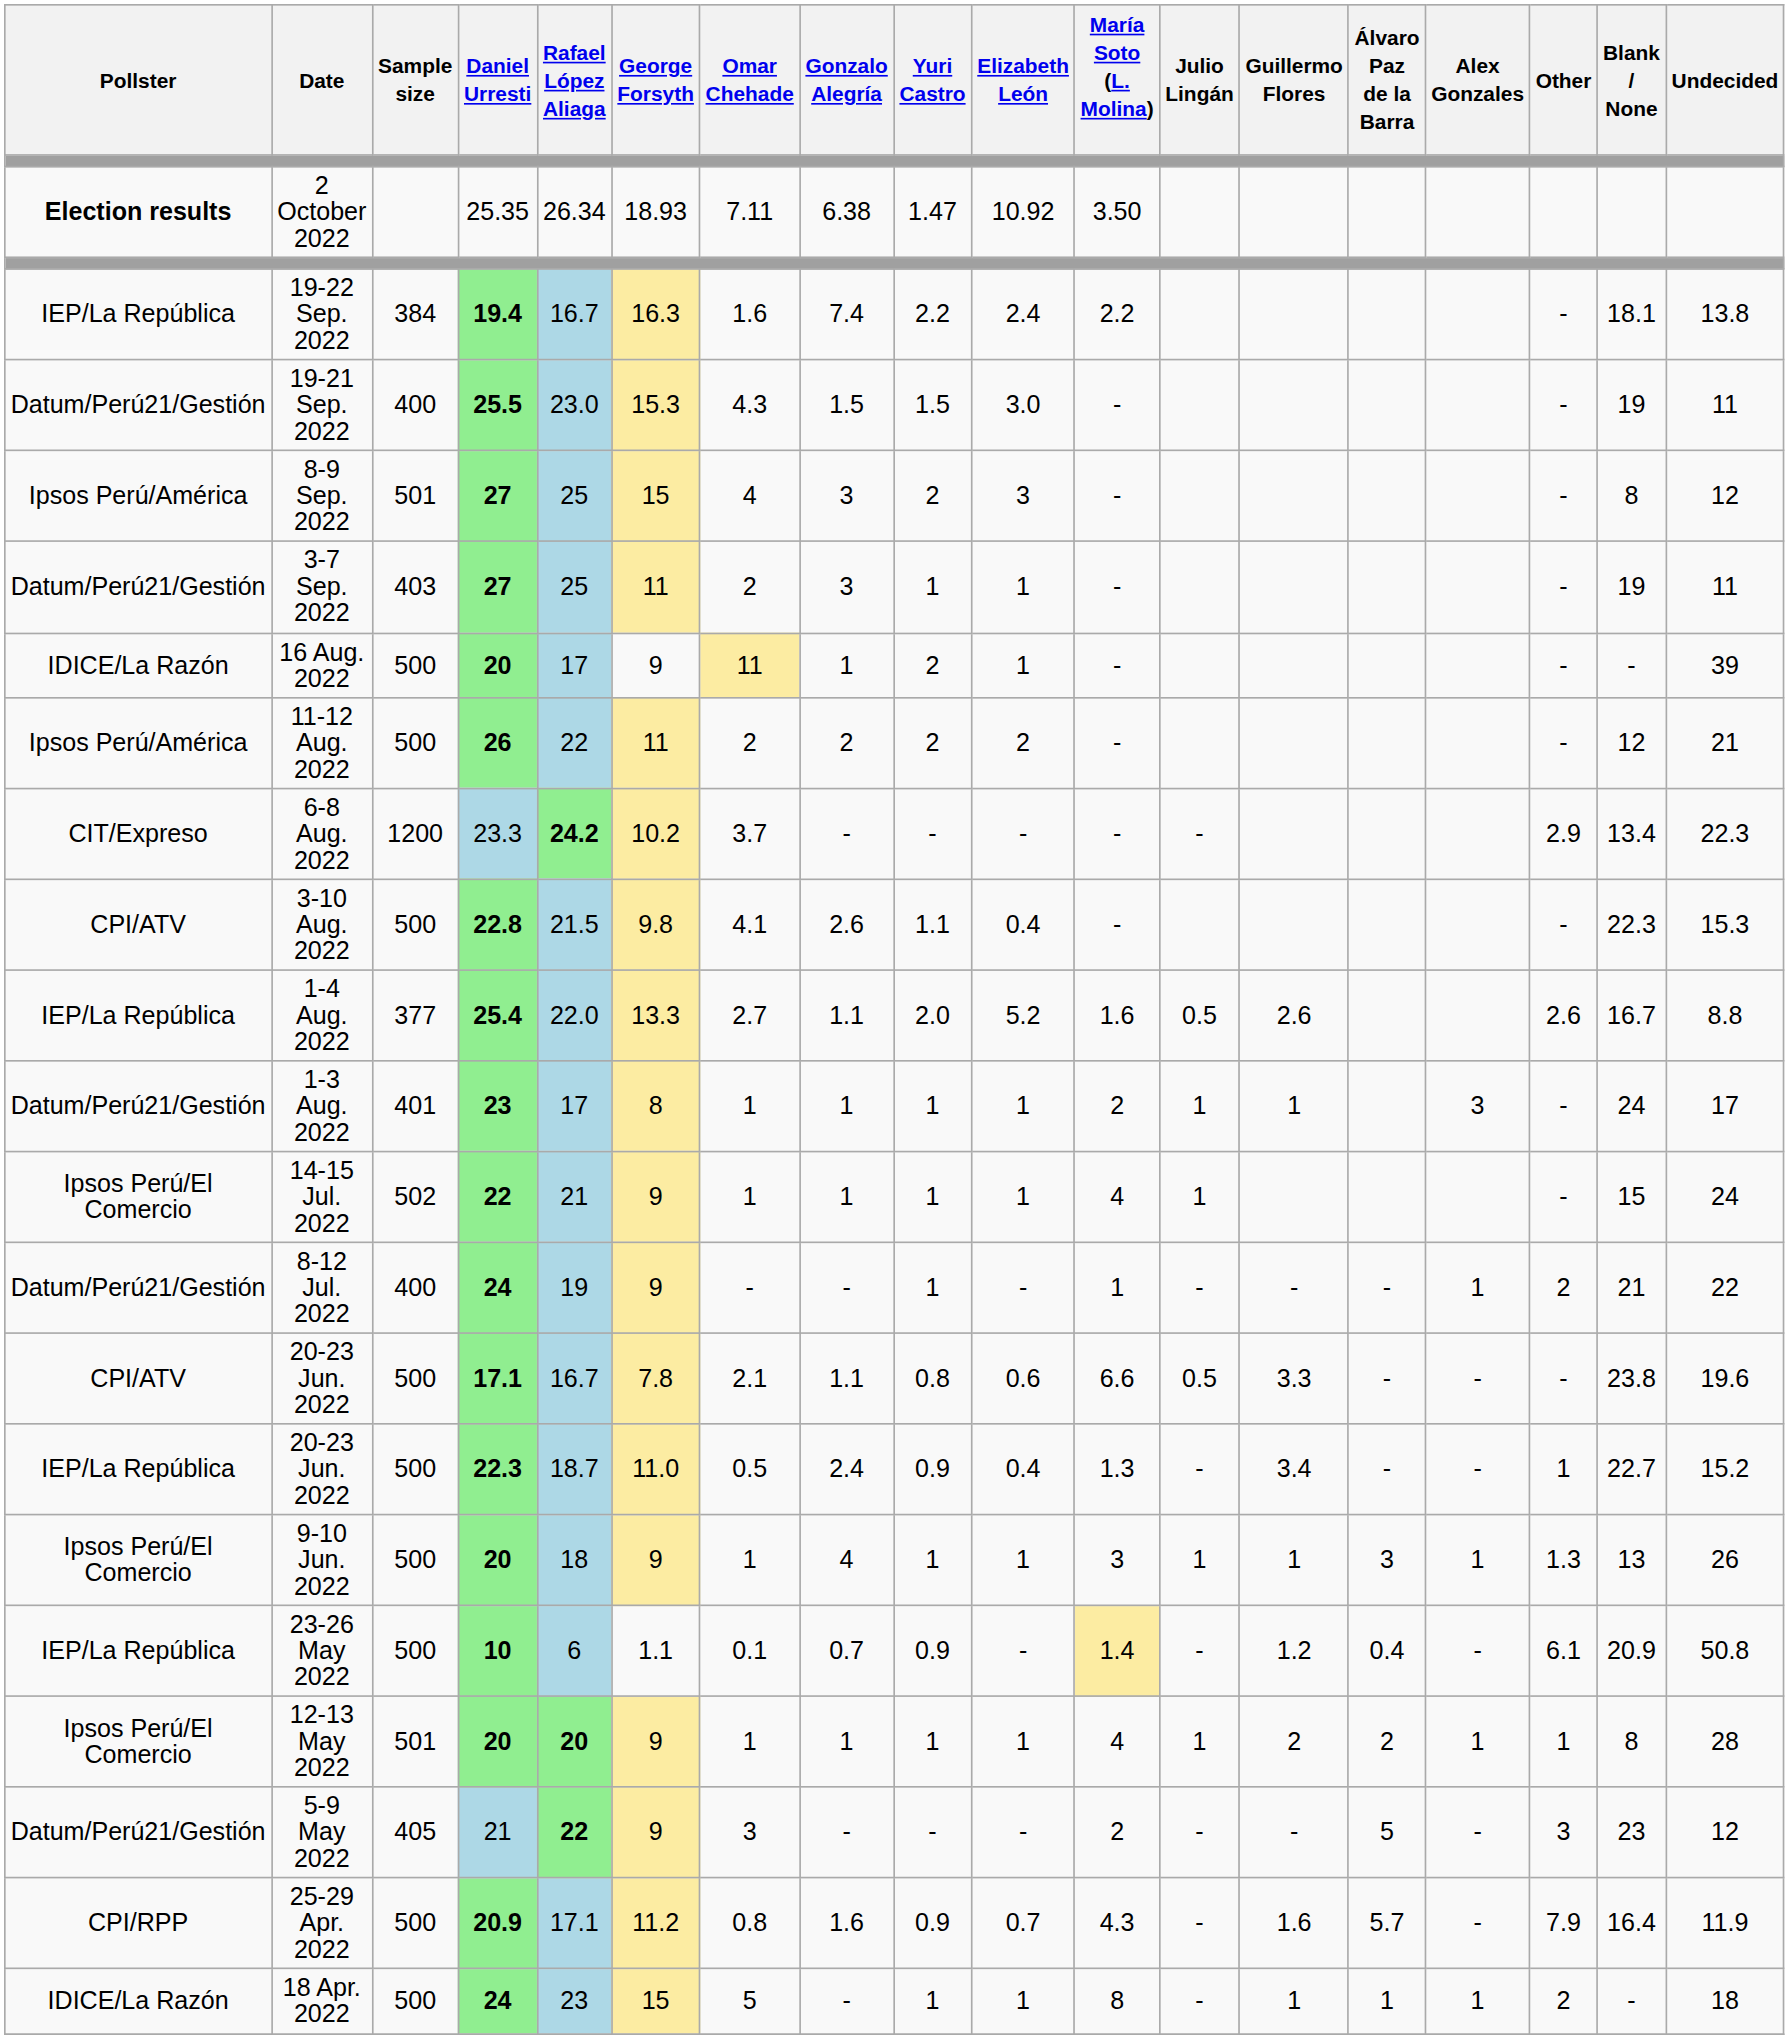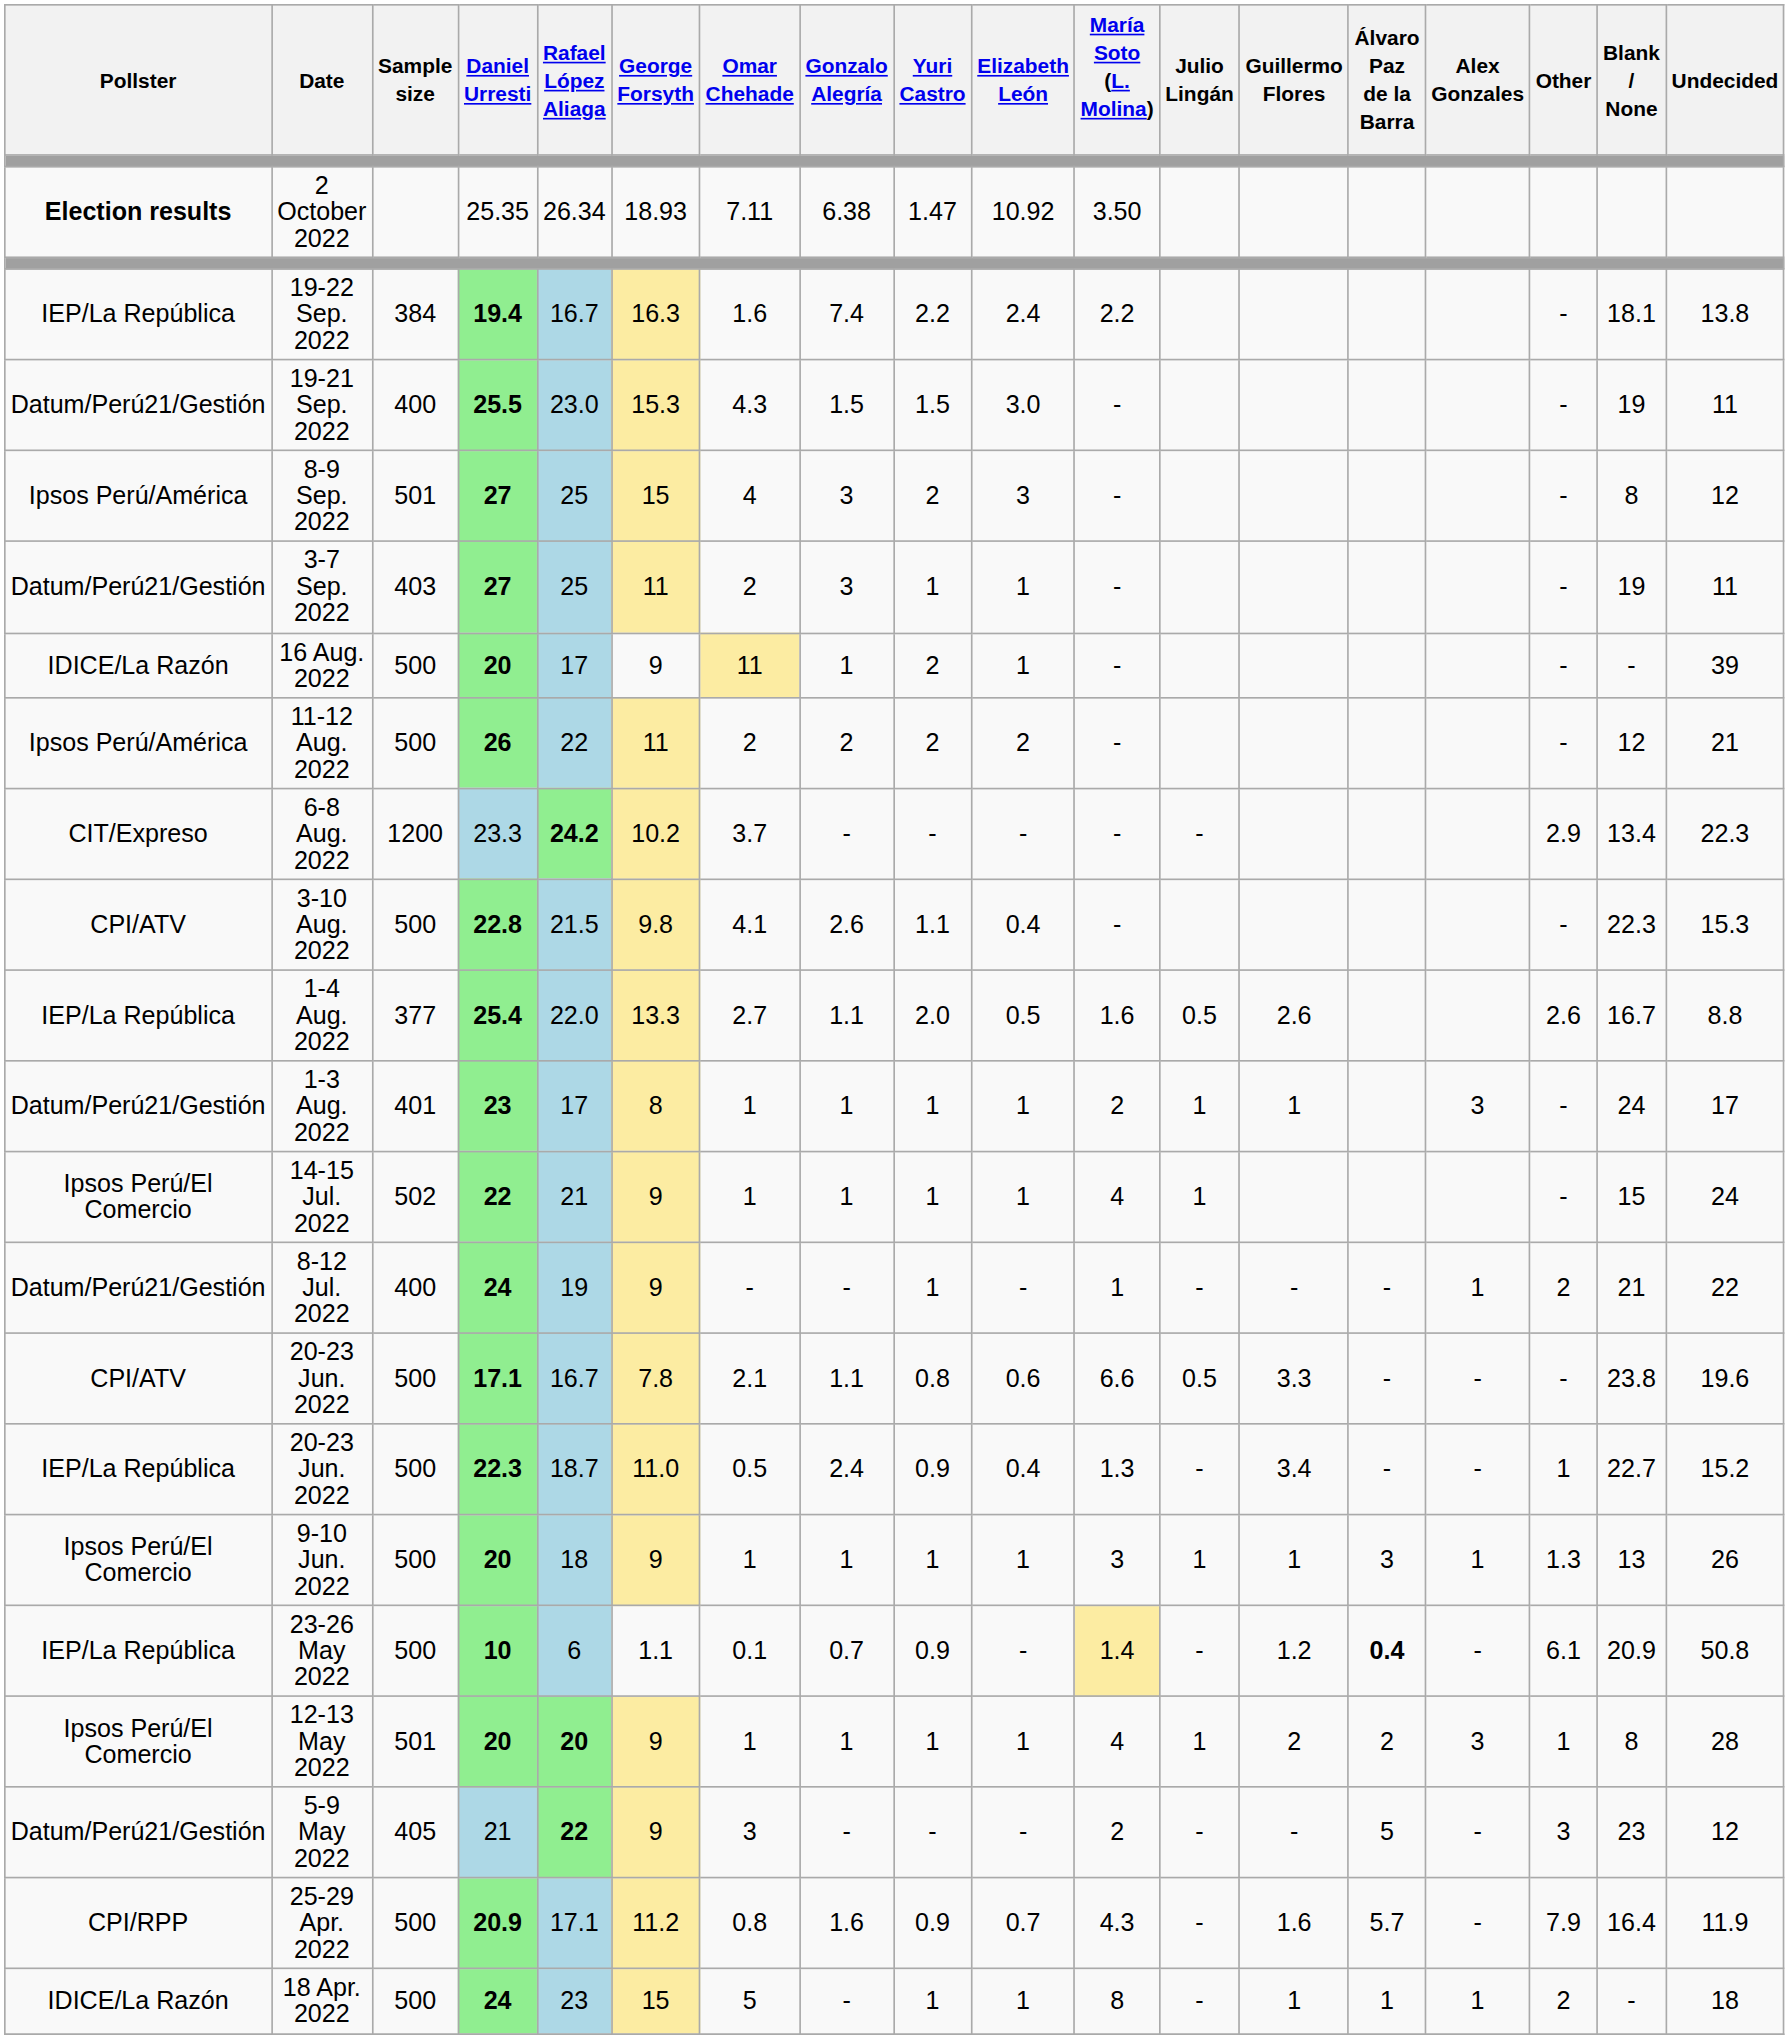1-4 Aug. 2022 | Elizabeth León: 5.2 -> 0.5
9-10 Jun. 2022 | Gonzalo Alegría: 4 -> 1
23-26 May 2022 | Álvaro Paz de la Barra: normal -> bold
12-13 May 2022 | Alex Gonzales: 1 -> 3
